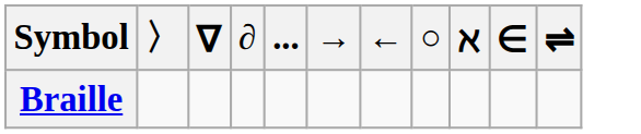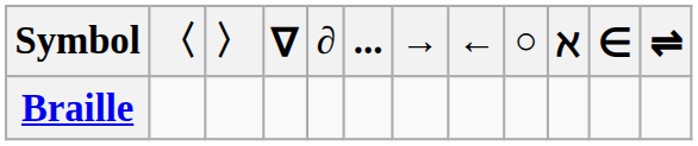+ column: 〈
